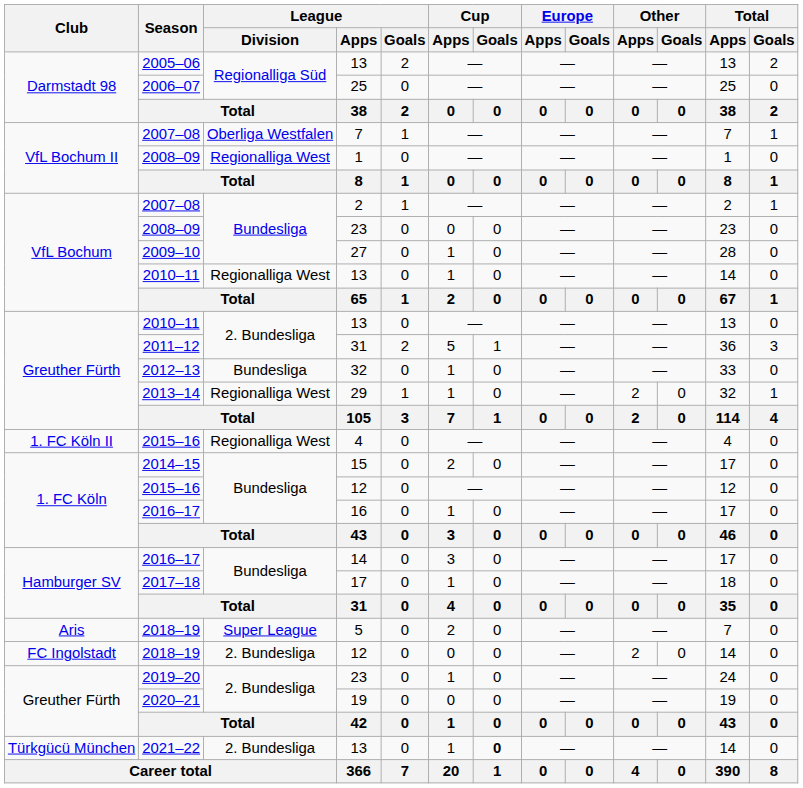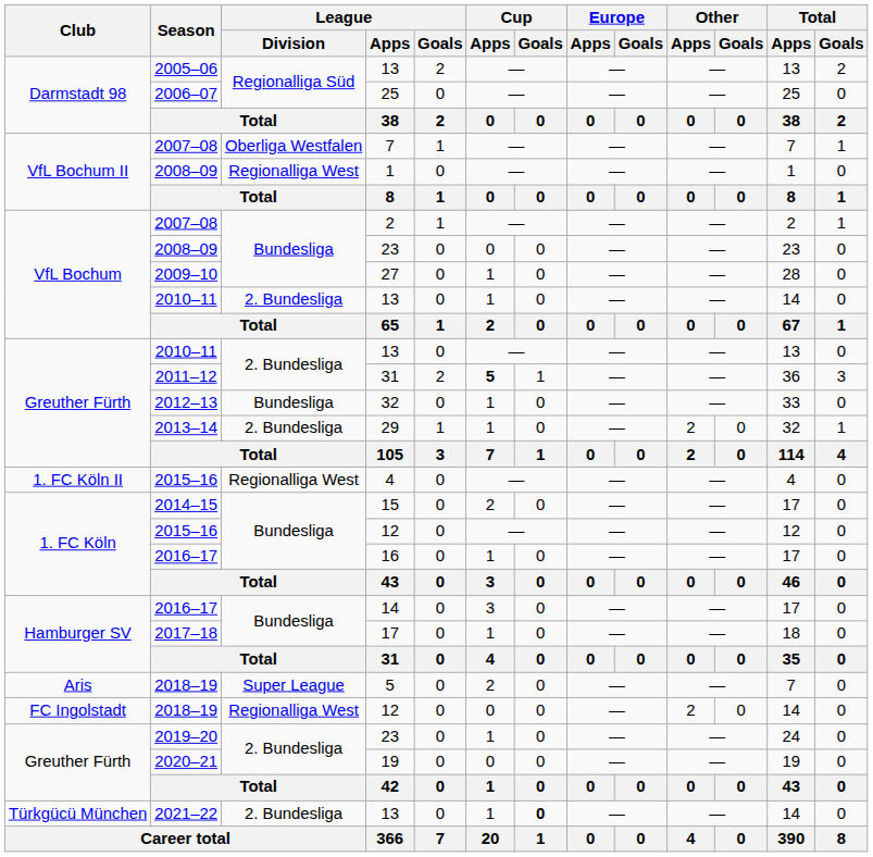VfL Bochum / 13 | League / Division: Regionalliga West -> 2. Bundesliga
Greuther Fürth / 31 | Cup / Apps: normal -> bold
29 | League / Division: Regionalliga West -> 2. Bundesliga
FC Ingolstadt / 12 | League / Division: 2. Bundesliga -> Regionalliga West
